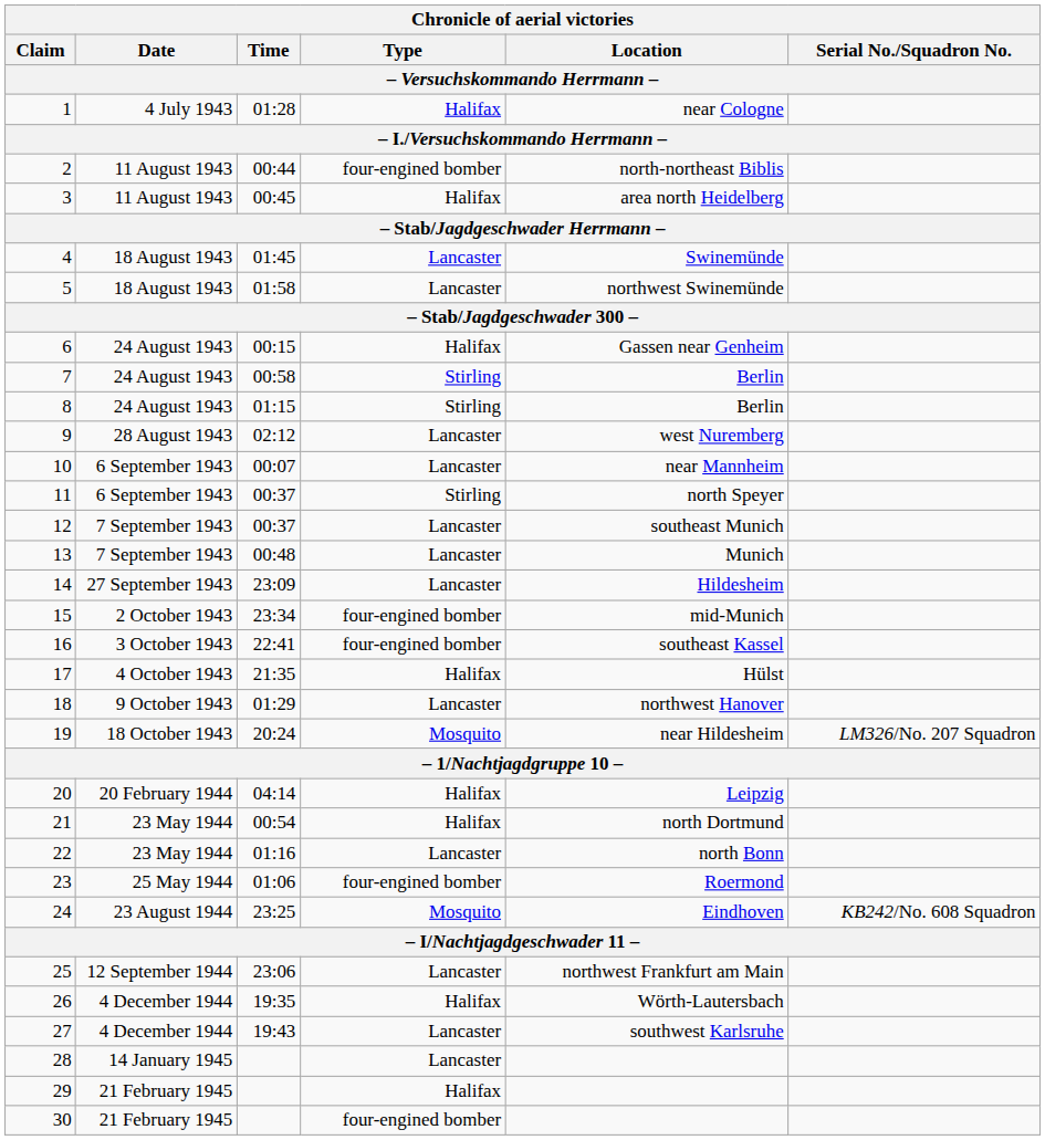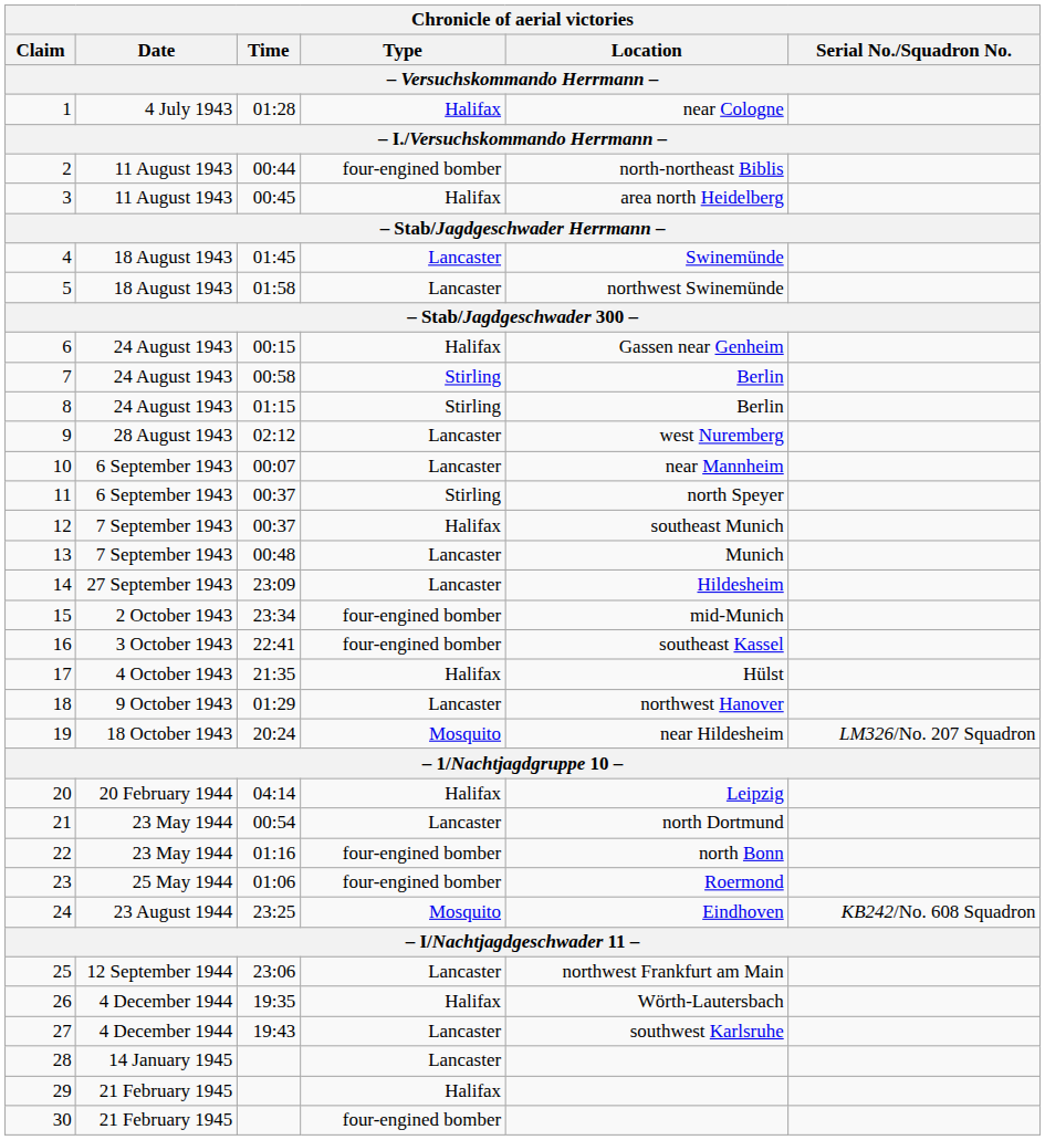12 | Type: Lancaster -> Halifax
21 | Type: Halifax -> Lancaster
22 | Type: Lancaster -> four-engined bomber
